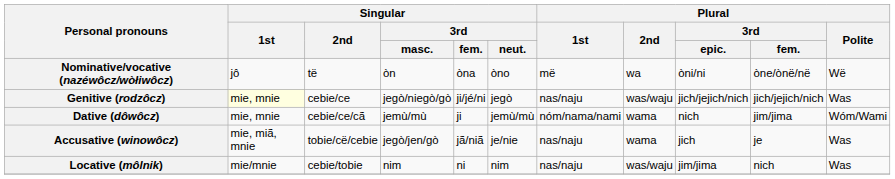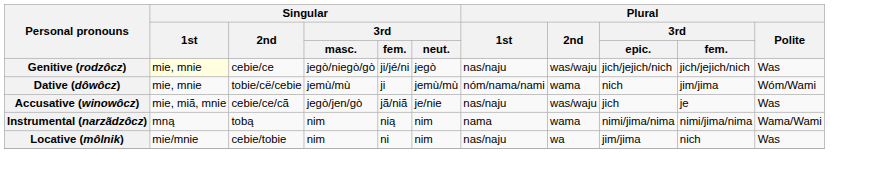- row: Nominative/vocative (nazéwôcz/wòłiwôcz) | jô | të | òn | òna | òno | më | wa | òni/ni | òne/ònë/në | Wë
Dative (dôwôcz) | Singular / 2nd: cebie/ce/cã -> tobie/cë/cebie
Accusative (winowôcz) | Singular / 2nd: tobie/cë/cebie -> cebie/ce/cã
Accusative (winowôcz) | Plural / 2nd: wama -> was/waju
+ row: Instrumental (narzãdzôcz) | mną | tobą | nim | nią | nim | nama | wama | nimi/jima/nima | nimi/jima/nima | Wama/Wami
Locative (môlnik) | Plural / 2nd: was/waju -> wa
